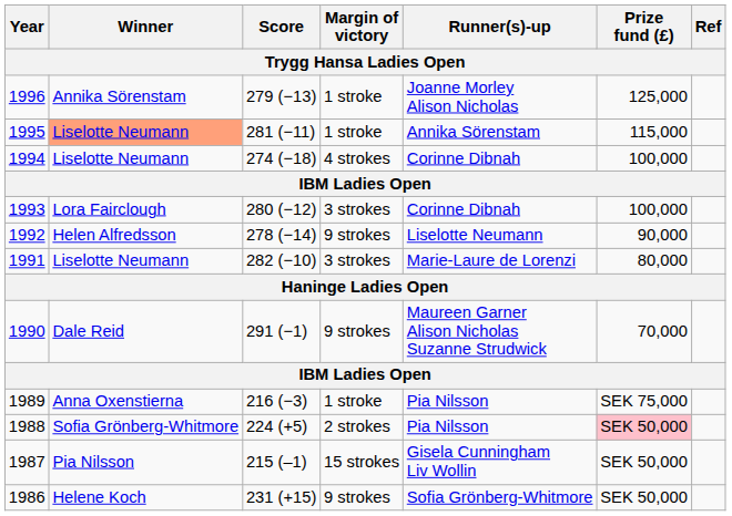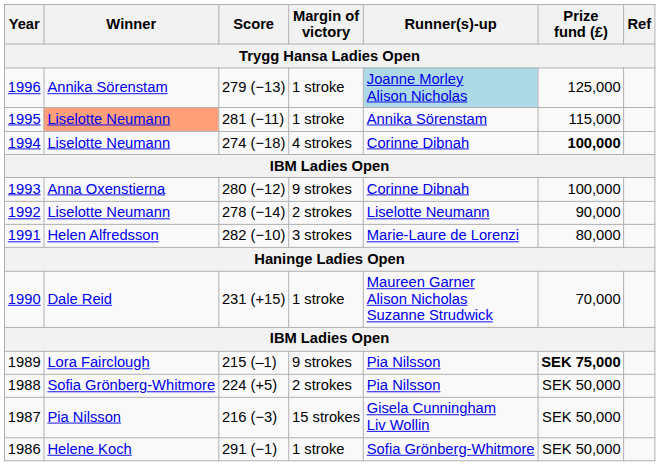1996 | Runner(s)-up: no background -> lightblue background
1994 | Prize fund (£): normal -> bold
1993 | Winner: Lora Fairclough -> Anna Oxenstierna
1993 | Margin of victory: 3 strokes -> 9 strokes
1992 | Winner: Helen Alfredsson -> Liselotte Neumann
1992 | Margin of victory: 9 strokes -> 2 strokes
1991 | Winner: Liselotte Neumann -> Helen Alfredsson
1990 | Score: 291 (−1) -> 231 (+15)
1990 | Margin of victory: 9 strokes -> 1 stroke
1989 | Winner: Anna Oxenstierna -> Lora Fairclough
1989 | Score: 216 (−3) -> 215 (–1)
1989 | Margin of victory: 1 stroke -> 9 strokes
1989 | Prize fund (£): normal -> bold
1988 | Prize fund (£): pink background -> no background
1987 | Score: 215 (–1) -> 216 (−3)
1986 | Score: 231 (+15) -> 291 (−1)
1986 | Margin of victory: 9 strokes -> 1 stroke
